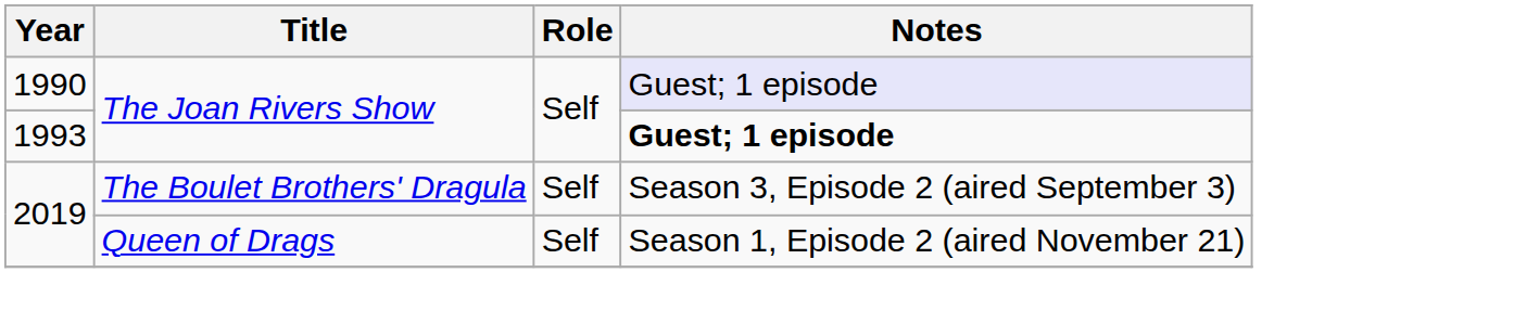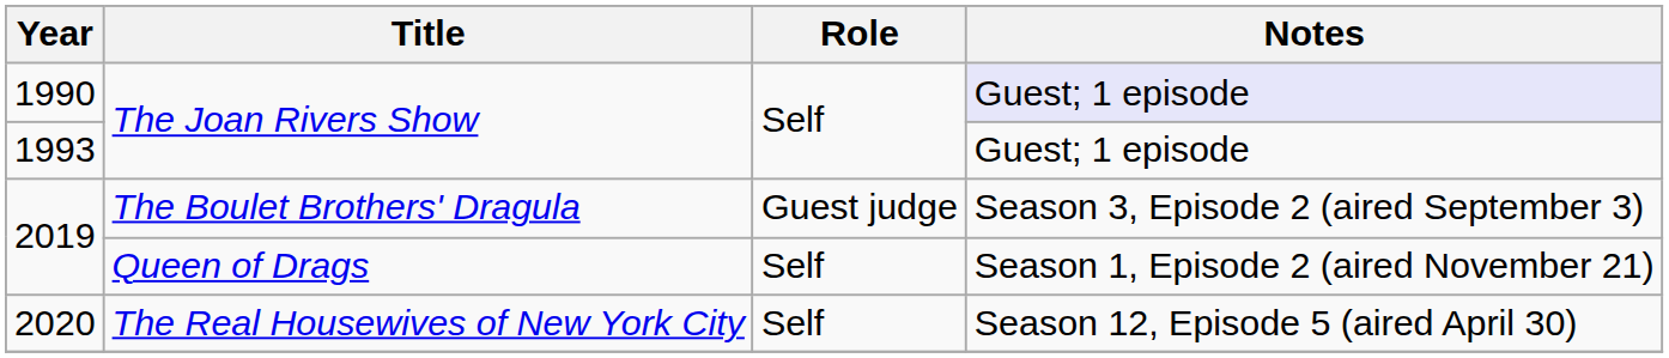1993 | Notes: bold -> normal
2019 / The Boulet Brothers' Dragula | Role: Self -> Guest judge
+ row: 2020 | The Real Housewives of New York City | Self | Season 12, Episode 5 (aired April 30)
